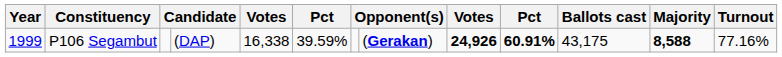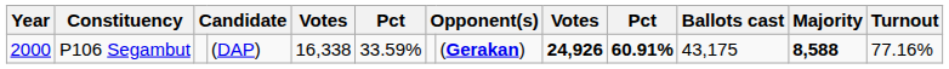P106 Segambut | Year: 1999 -> 2000
P106 Segambut | column 6: 39.59% -> 33.59%
